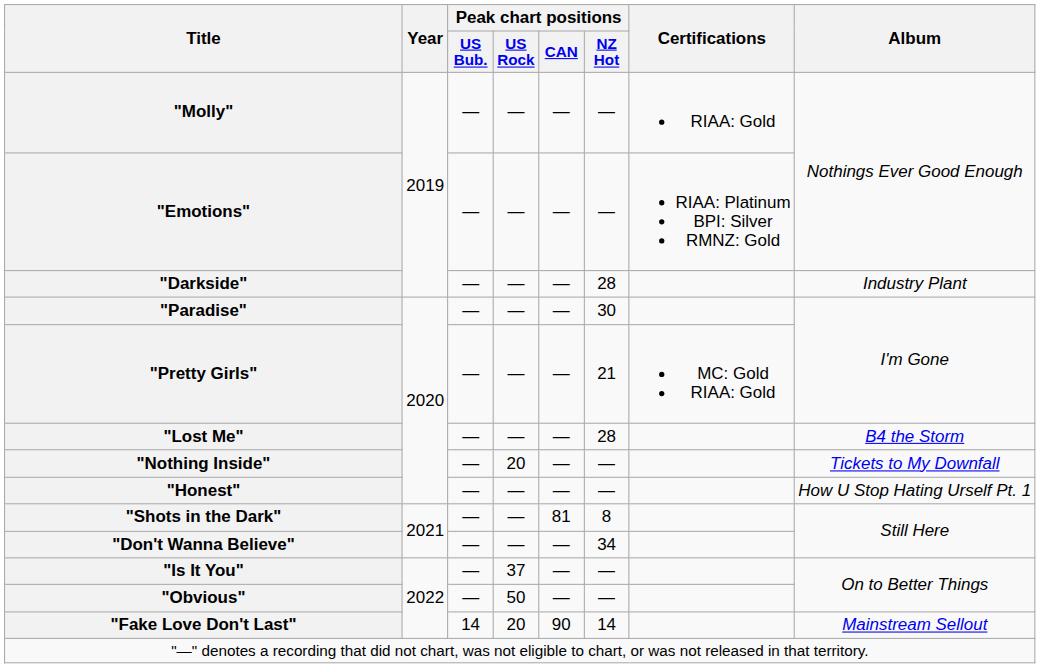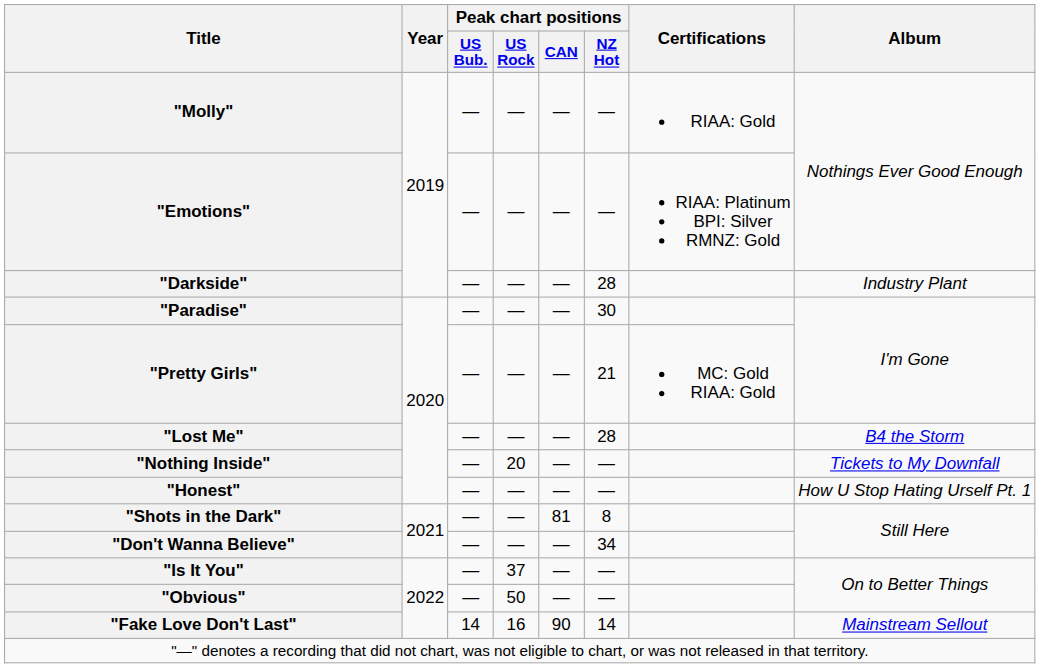"Fake Love Don't Last" | Peak chart positions / US Rock: 20 -> 16
